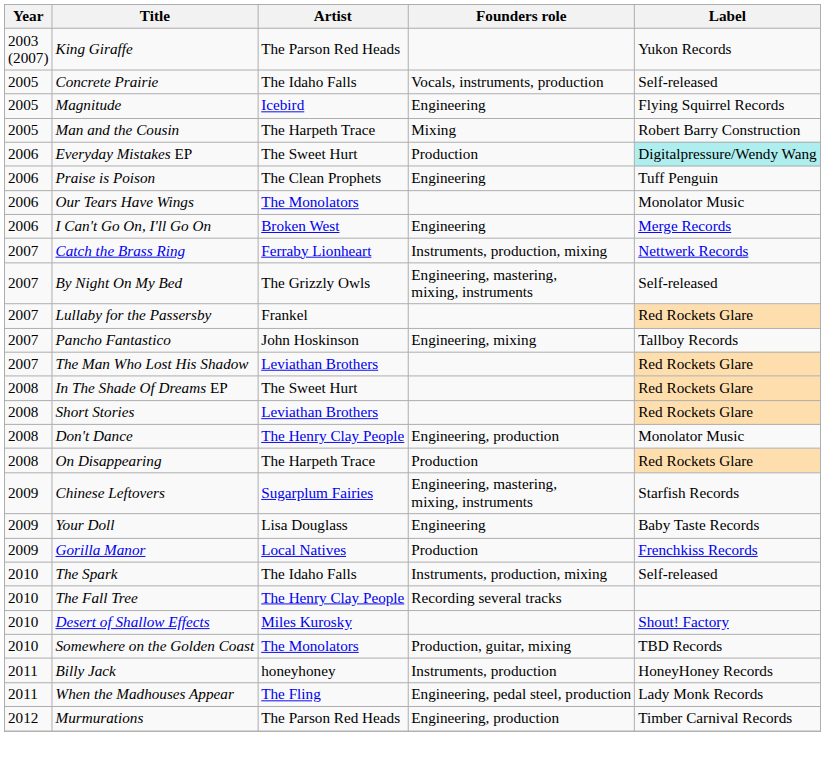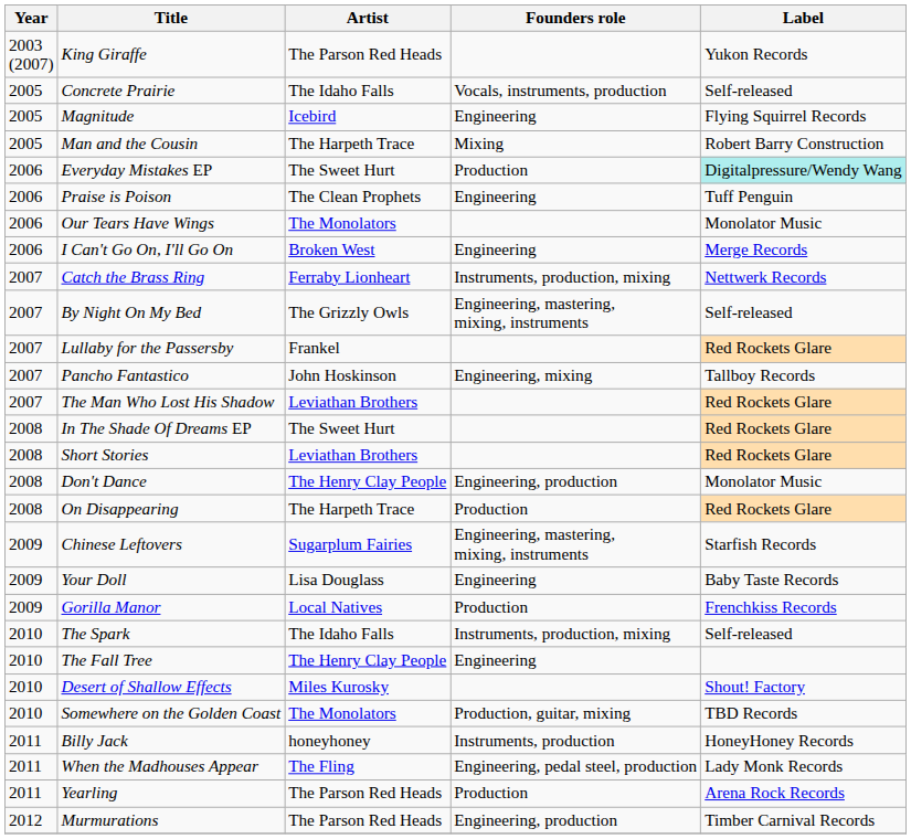The Fall Tree | Founders role: Recording several tracks -> Engineering
+ row: 2011 | Yearling | The Parson Red Heads | Production | Arena Rock Records
